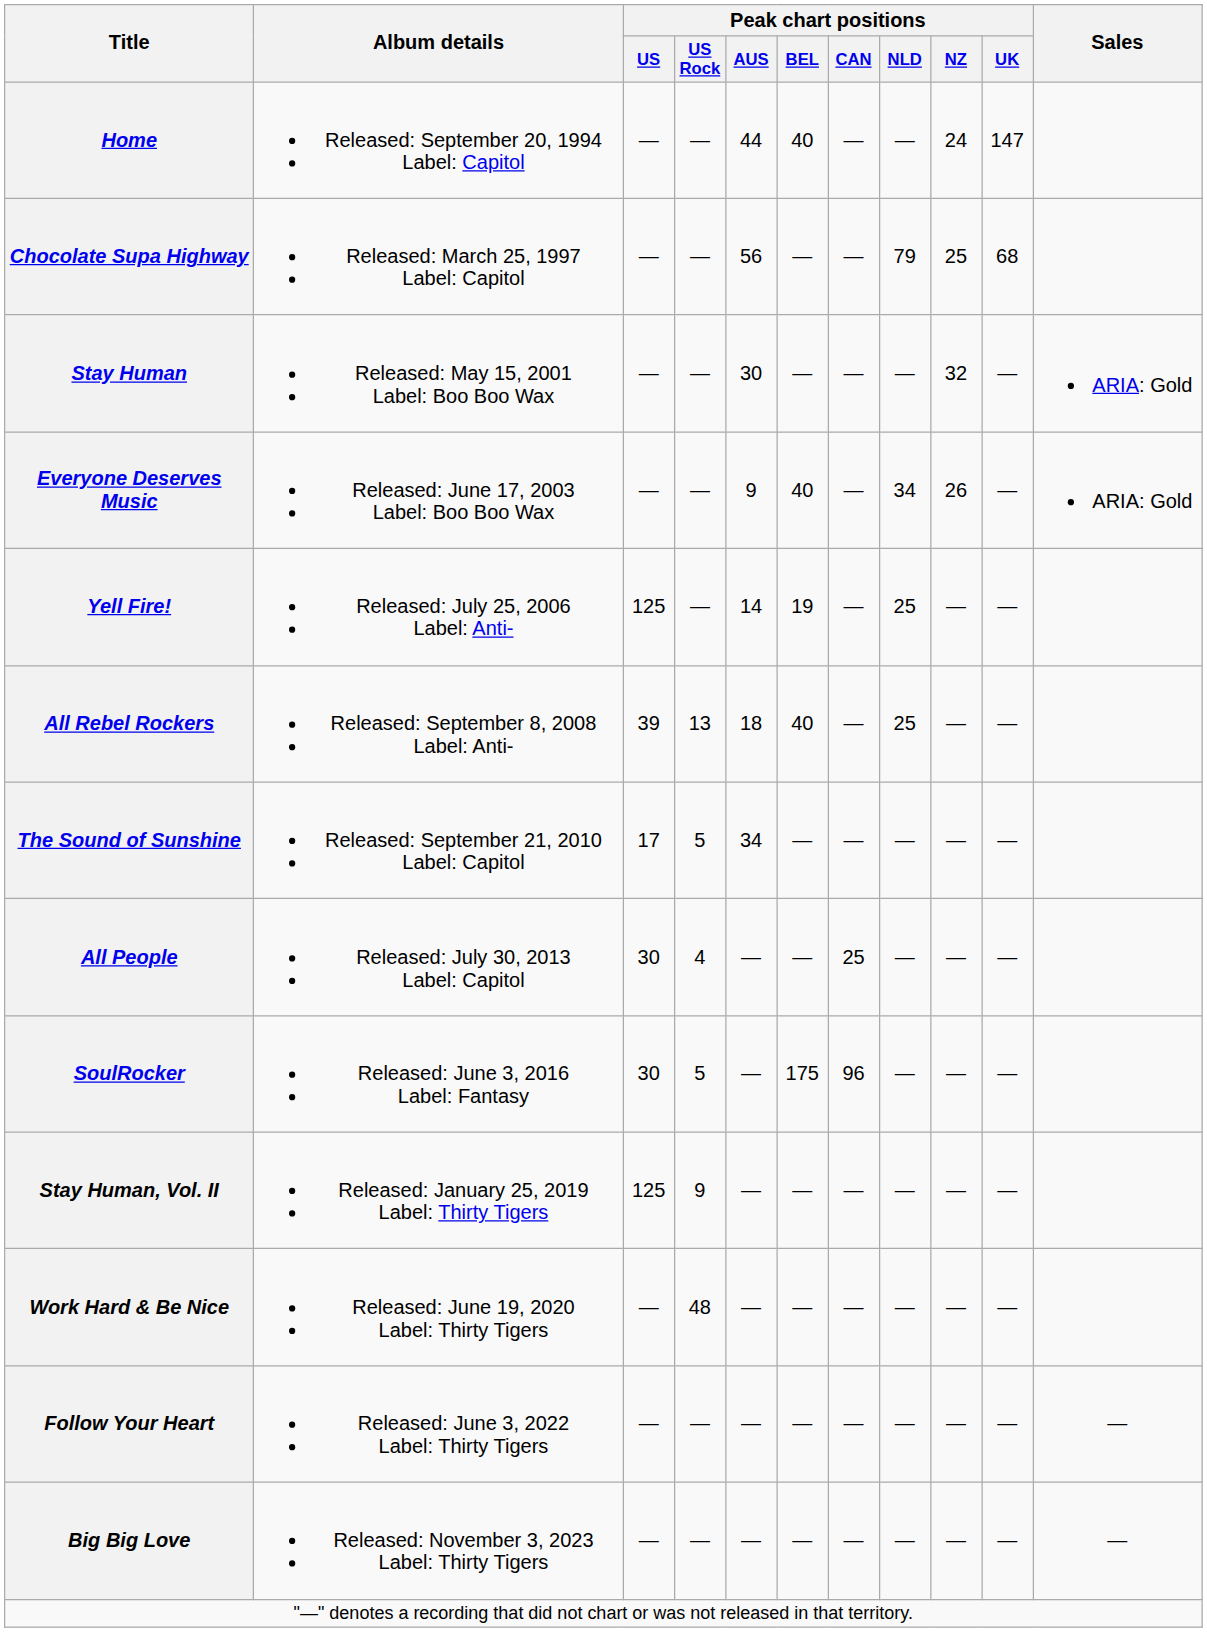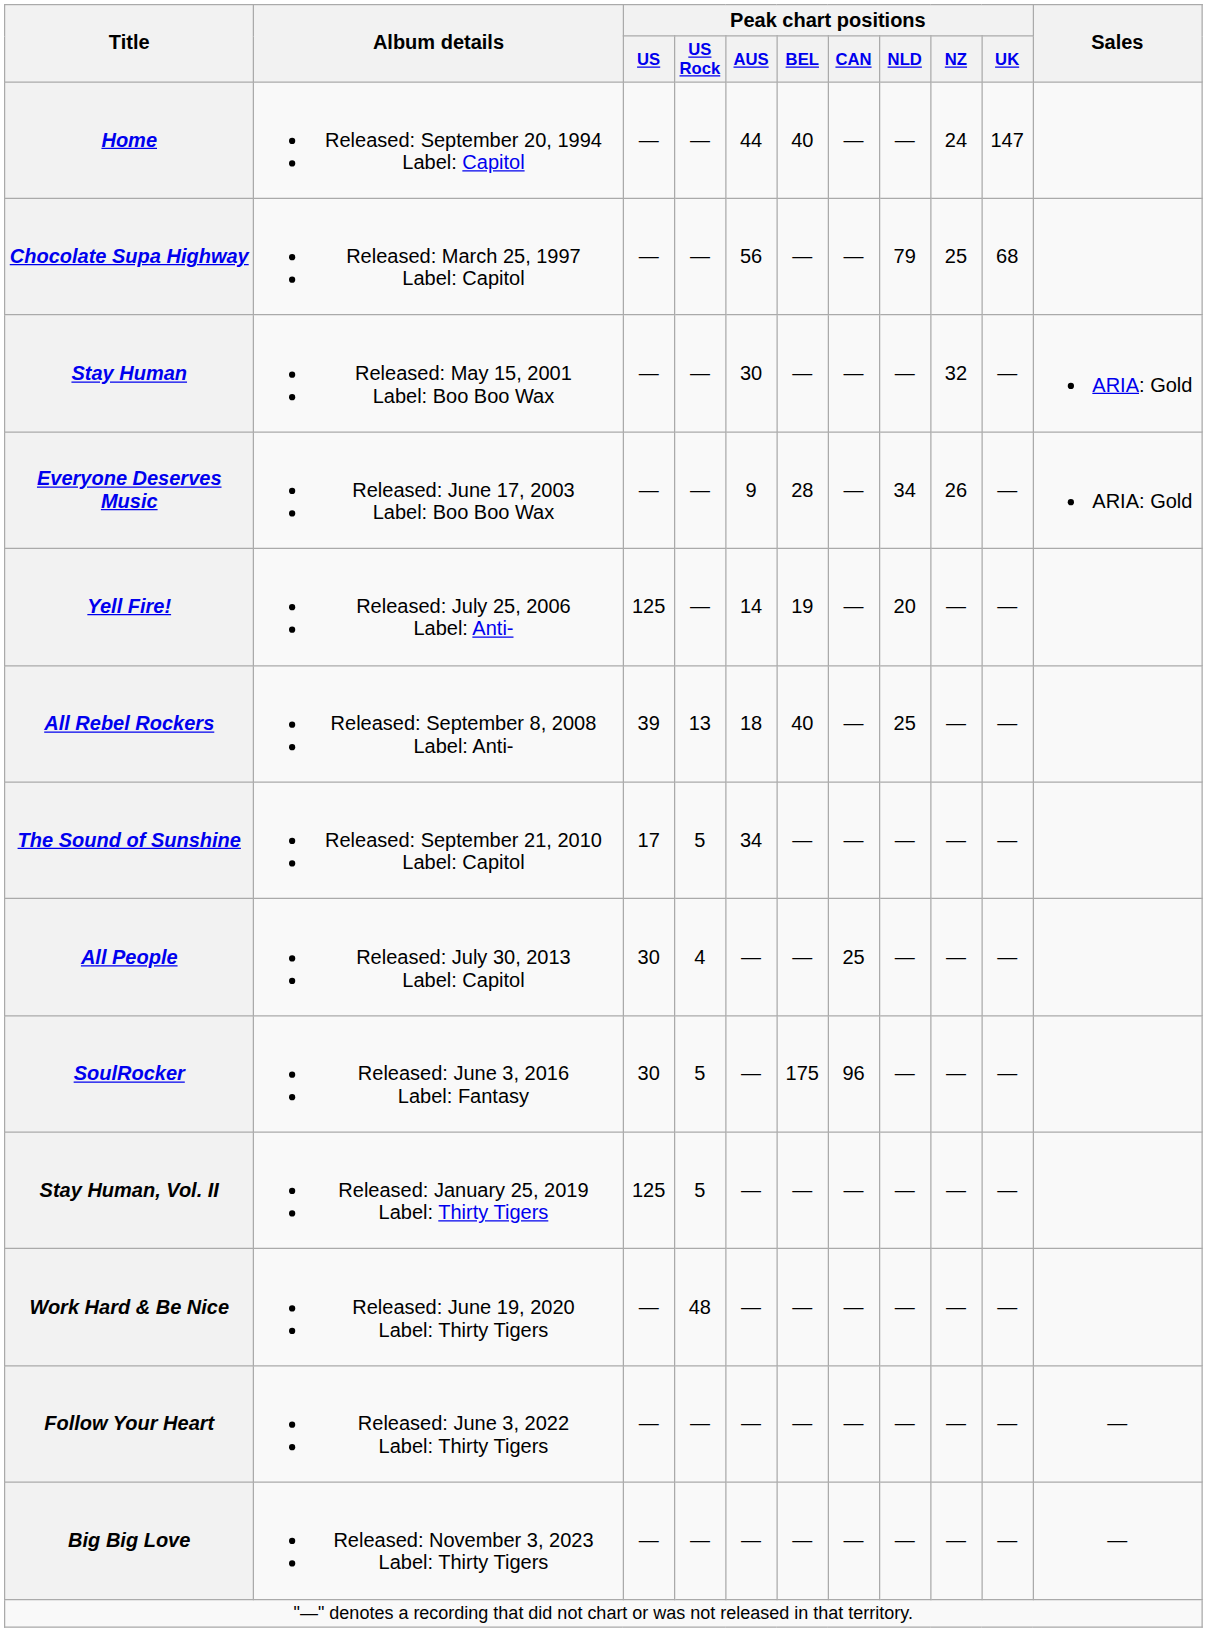Everyone Deserves Music | Peak chart positions / BEL: 40 -> 28
Yell Fire! | Peak chart positions / NLD: 25 -> 20
Stay Human, Vol. II | Peak chart positions / US Rock: 9 -> 5
